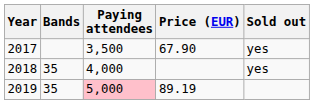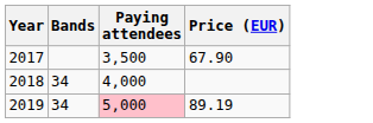- column: Sold out | yes | yes
2018 | Bands: 35 -> 34
2019 | Bands: 35 -> 34
